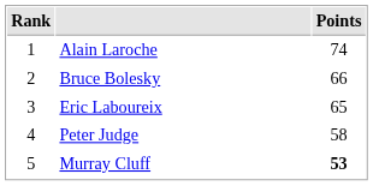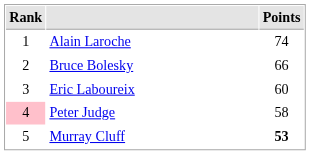Eric Laboureix | Points: 65 -> 60
Peter Judge | Rank: no background -> pink background
